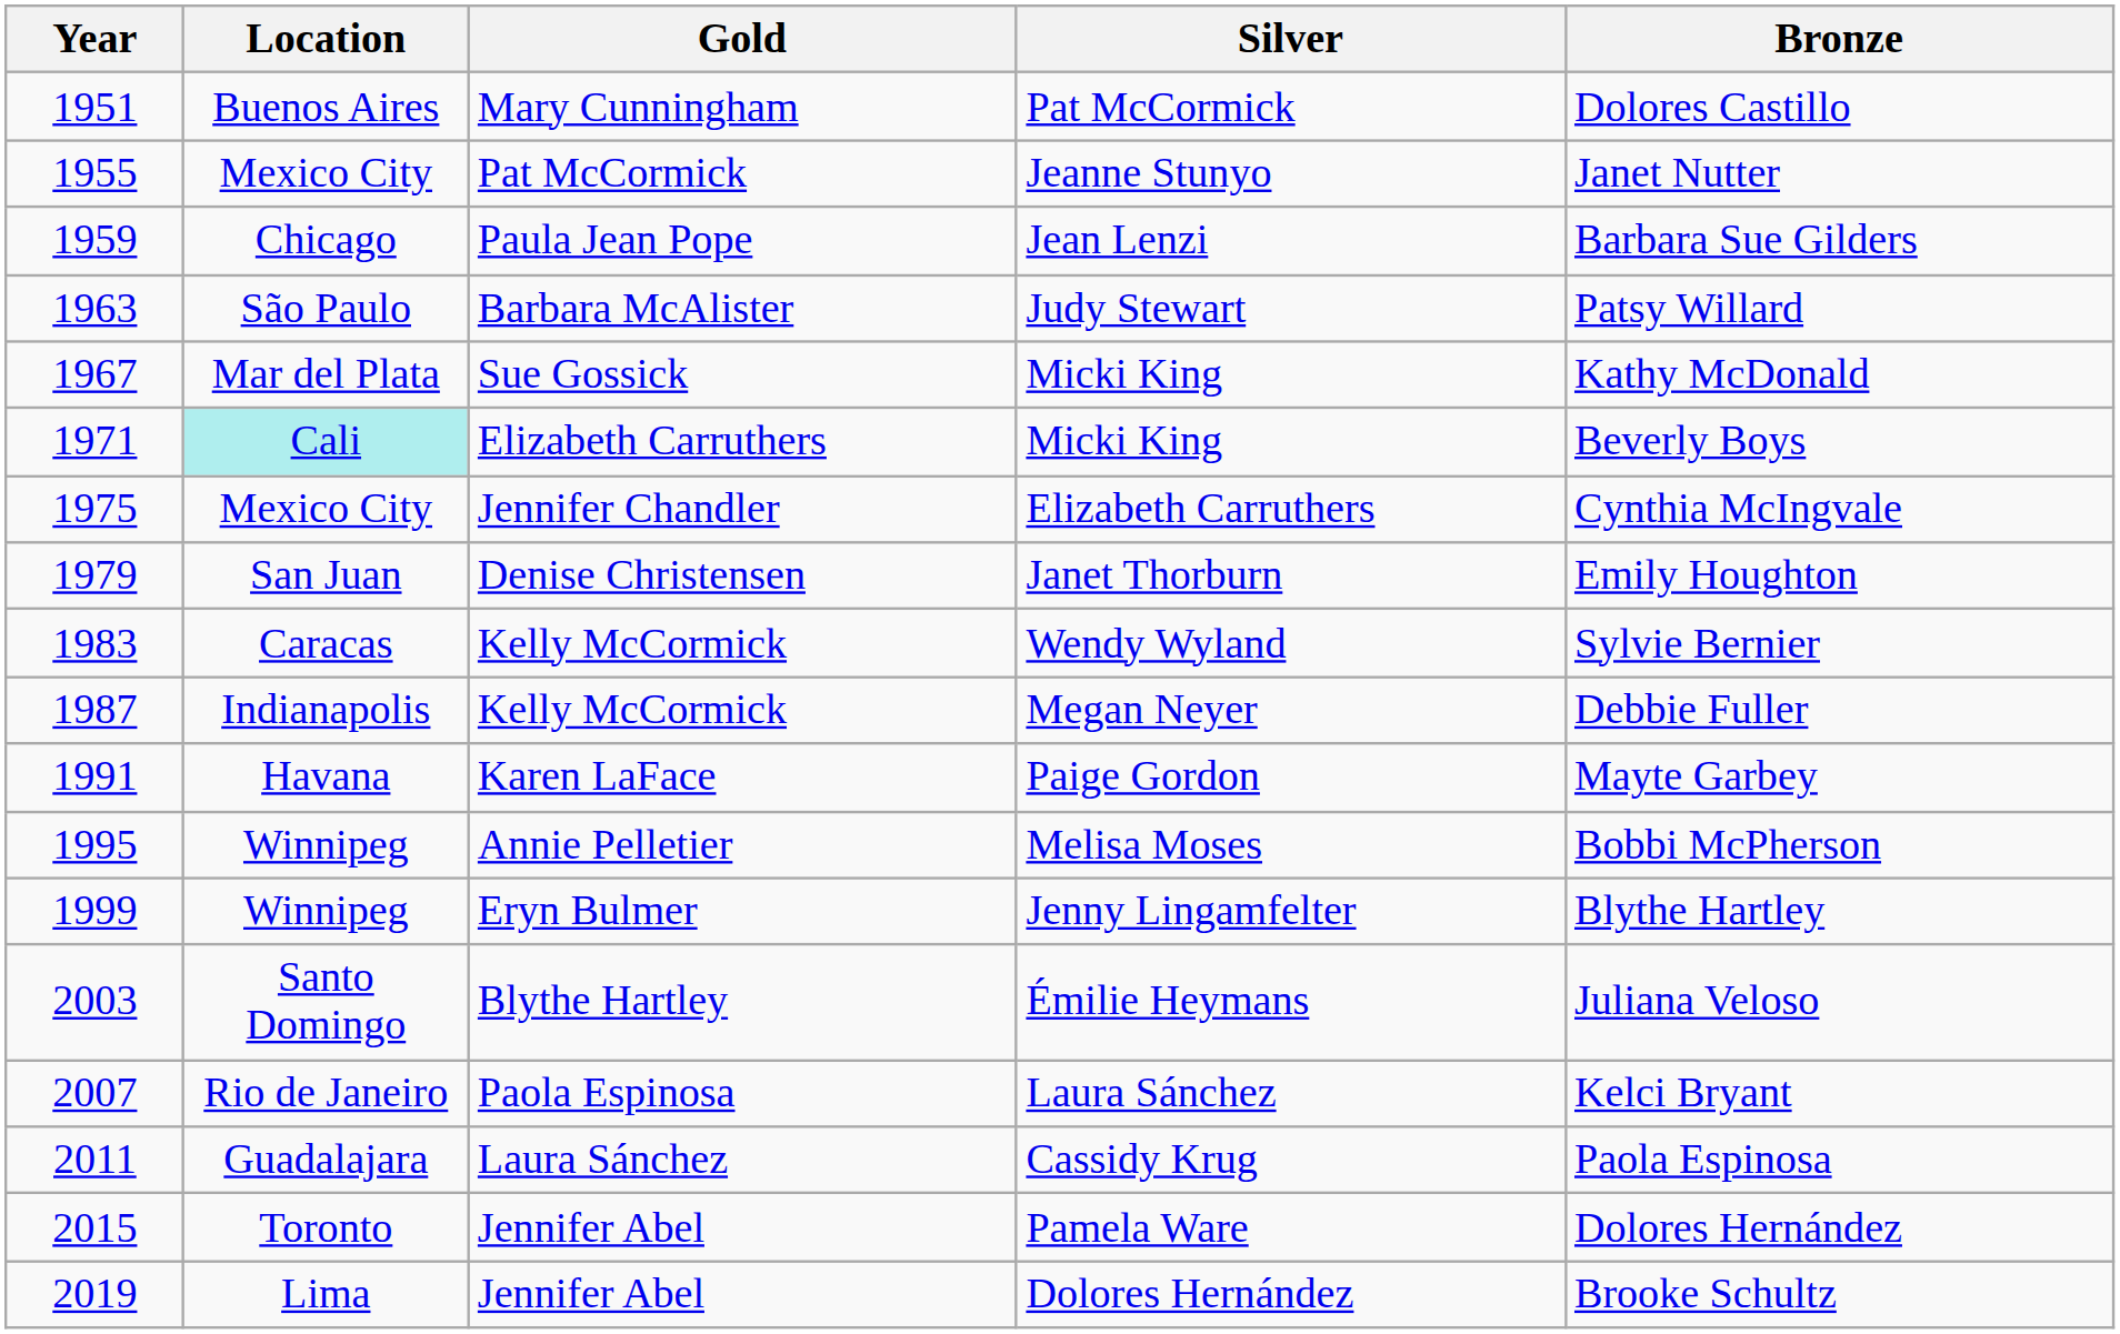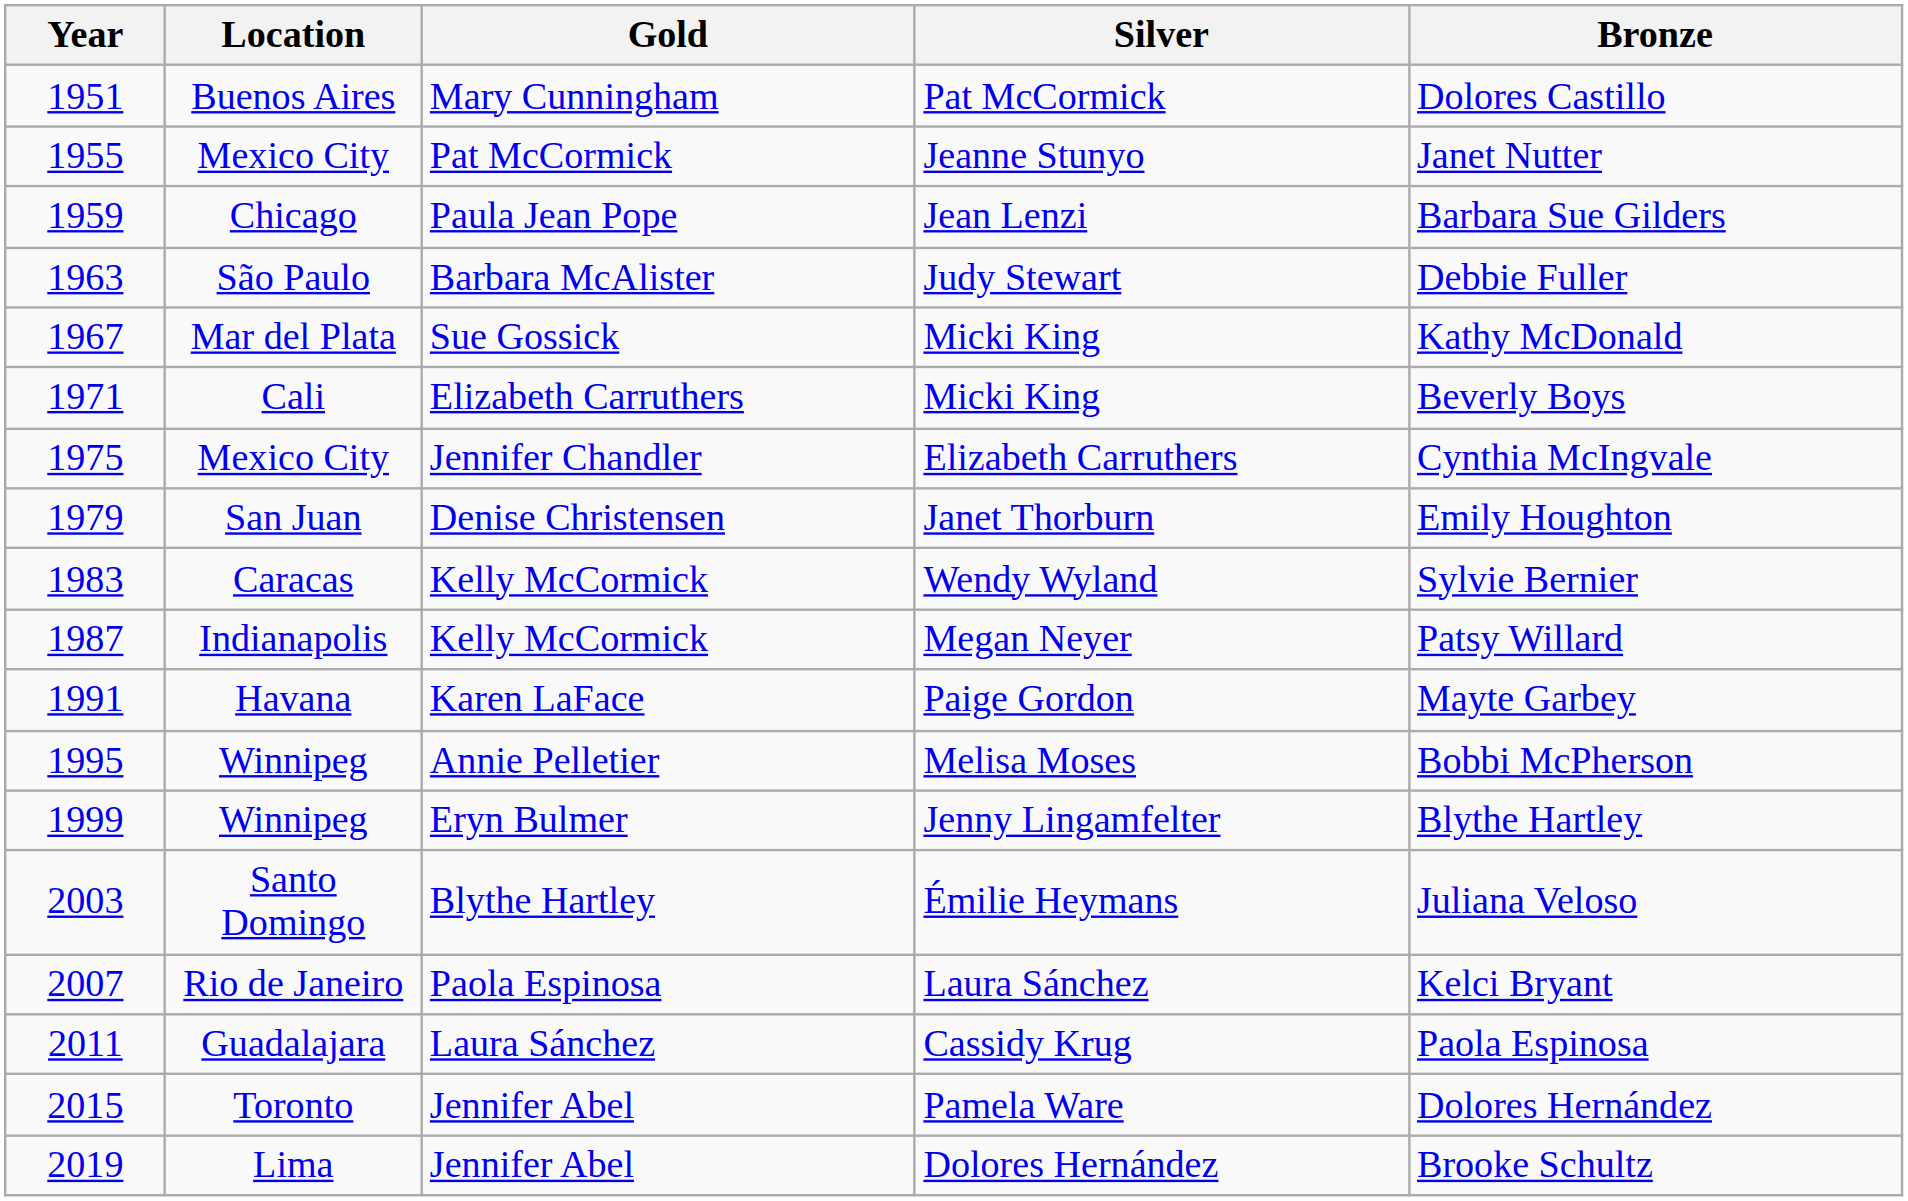Judy Stewart | Bronze: Patsy Willard -> Debbie Fuller
1971 / Micki King | Location: paleturquoise background -> no background
Megan Neyer | Bronze: Debbie Fuller -> Patsy Willard
